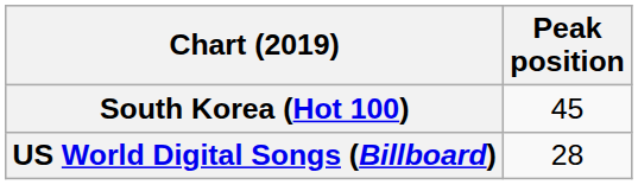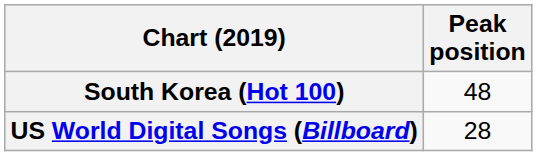South Korea (Hot 100) | Peak position: 45 -> 48
